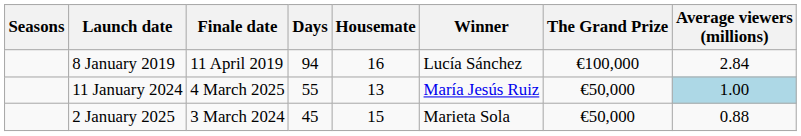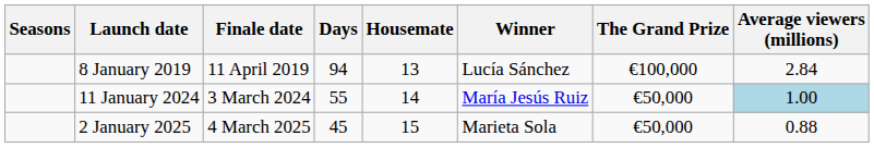8 January 2019 | Housemate: 16 -> 13
11 January 2024 | Finale date: 4 March 2025 -> 3 March 2024
11 January 2024 | Housemate: 13 -> 14
2 January 2025 | Finale date: 3 March 2024 -> 4 March 2025
